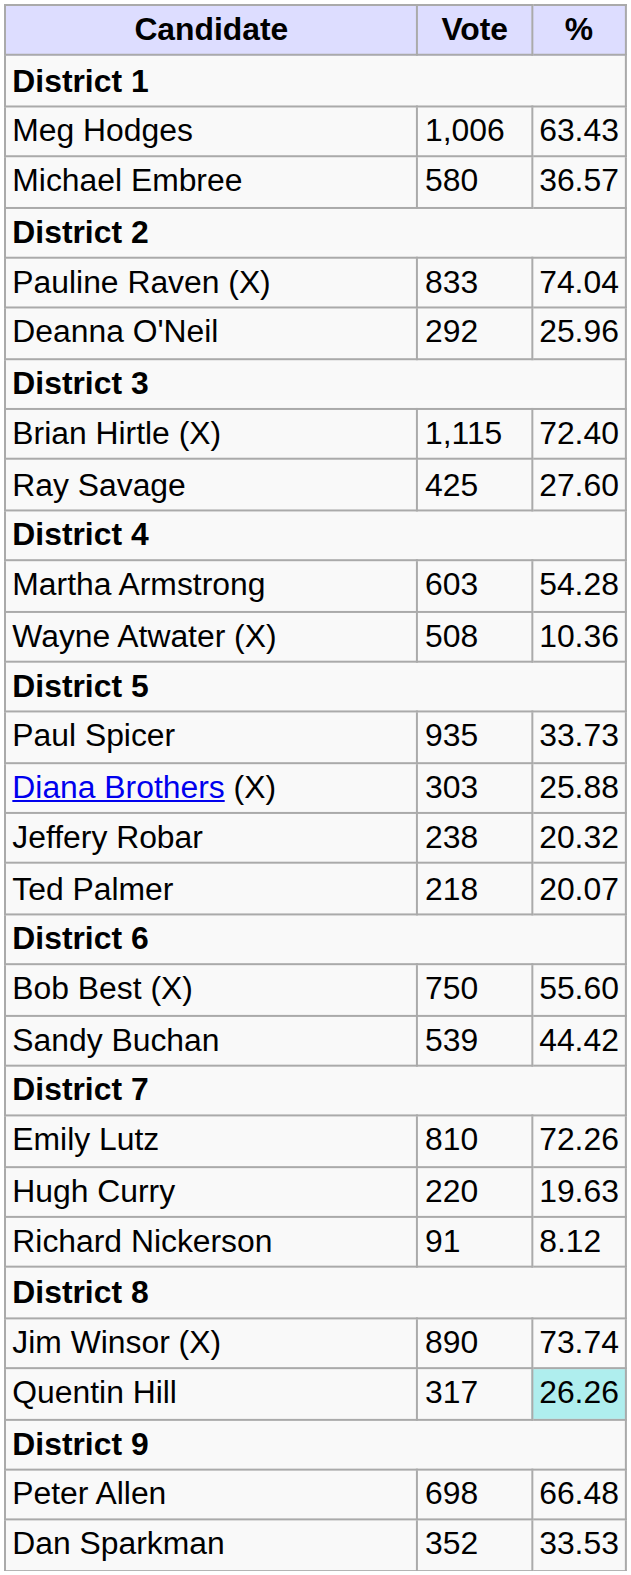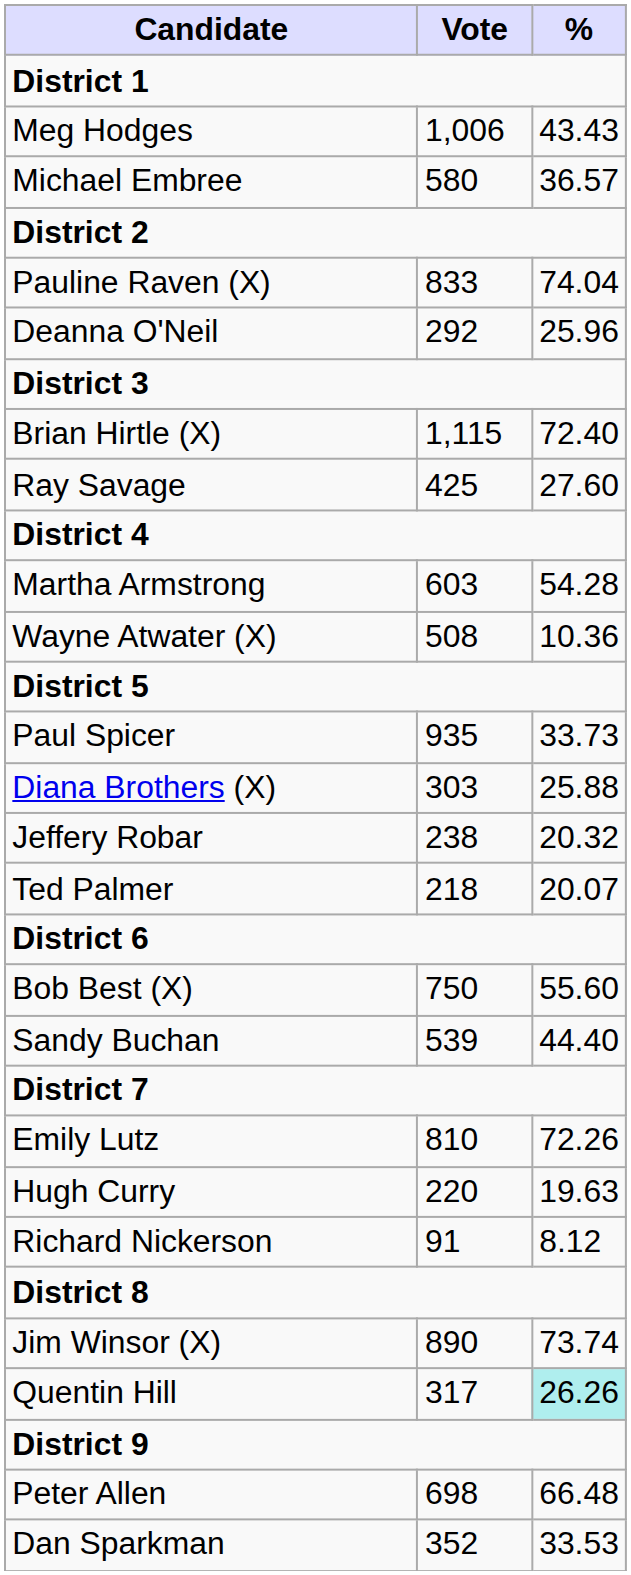Meg Hodges | %: 63.43 -> 43.43
Sandy Buchan | %: 44.42 -> 44.40
